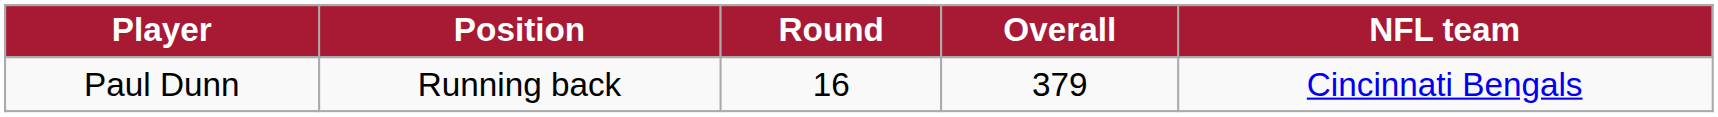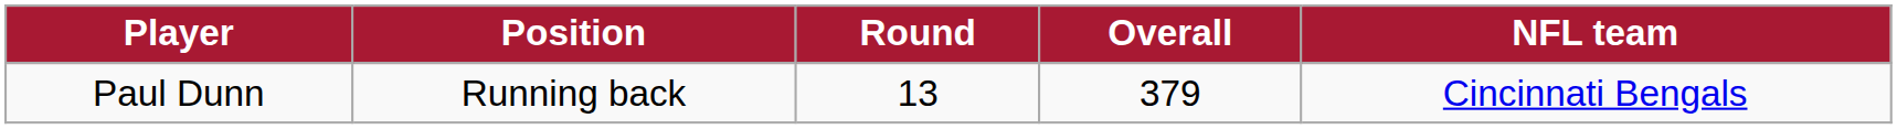Paul Dunn | Round: 16 -> 13
